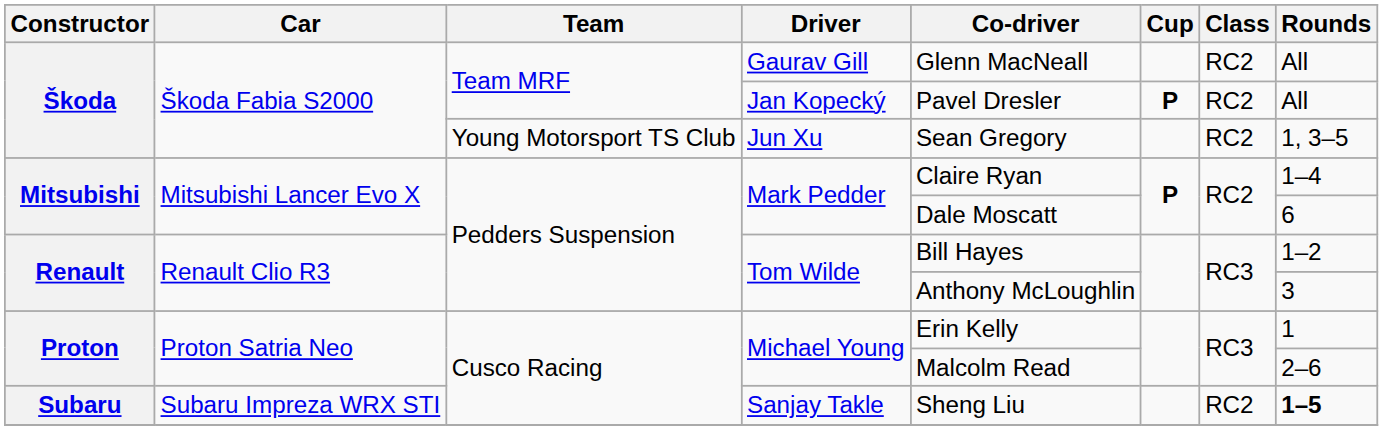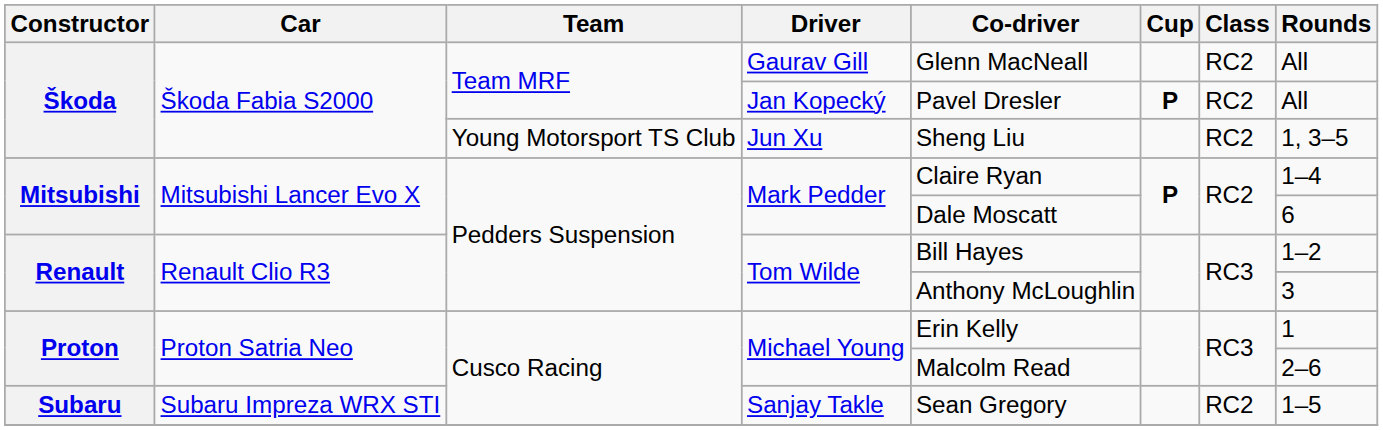Jun Xu | Co-driver: Sean Gregory -> Sheng Liu
Sanjay Takle | Co-driver: Sheng Liu -> Sean Gregory
Sanjay Takle | Rounds: bold -> normal
